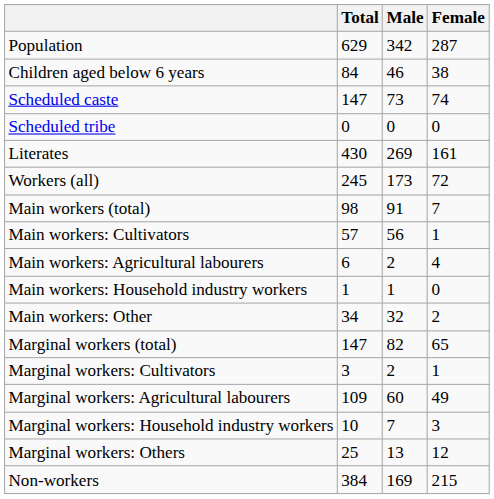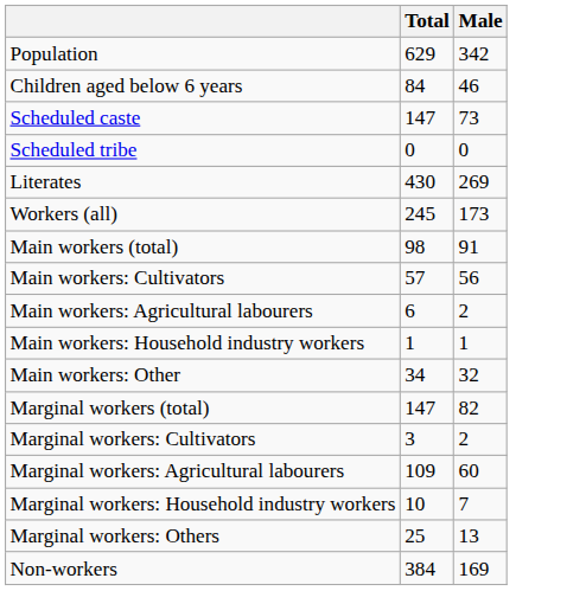- column: Female | 287 | 38 | 74 | 0 | 161 | 72 | 7 | 1 | 4 | 0 | 2 | 65 | 1 | 49 | 3 | 12 | 215
